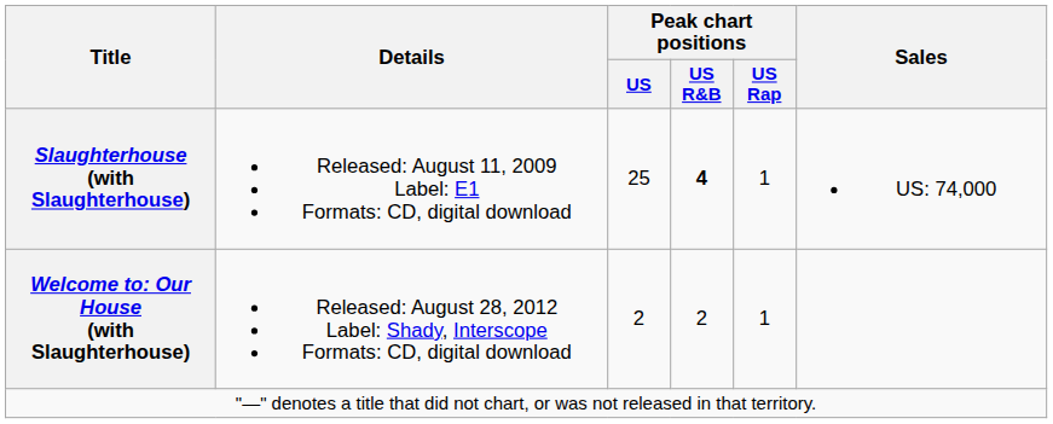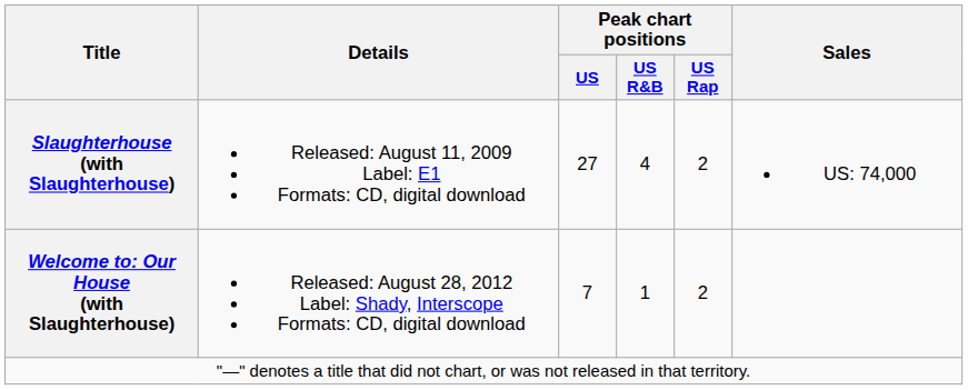Slaughterhouse (with Slaughterhouse) | Peak chart positions / US: 25 -> 27
Slaughterhouse (with Slaughterhouse) | Peak chart positions / US R&B: bold -> normal
Slaughterhouse (with Slaughterhouse) | Peak chart positions / US Rap: 1 -> 2
Welcome to: Our House (with Slaughterhouse) | Peak chart positions / US: 2 -> 7
Welcome to: Our House (with Slaughterhouse) | Peak chart positions / US R&B: 2 -> 1
Welcome to: Our House (with Slaughterhouse) | Peak chart positions / US Rap: 1 -> 2
